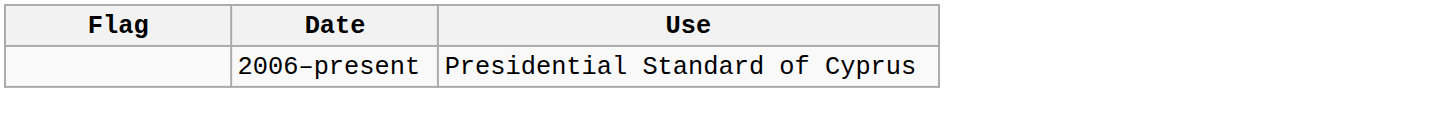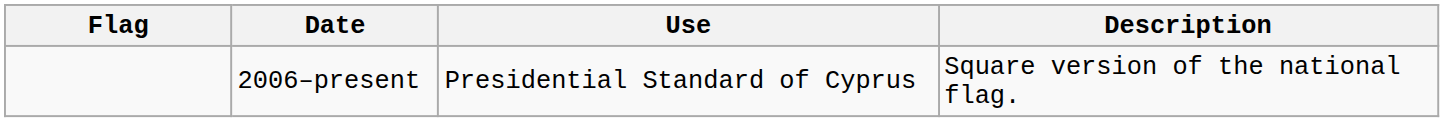+ column: Description | Square version of the national flag.
